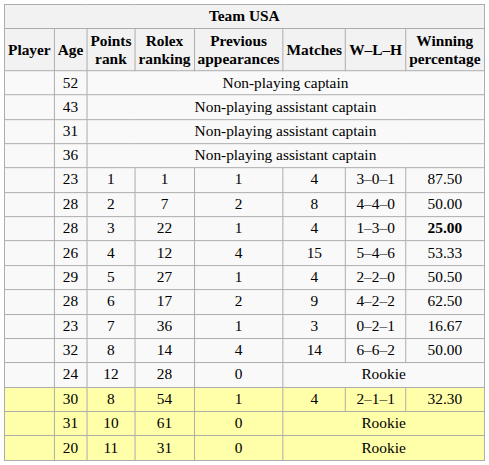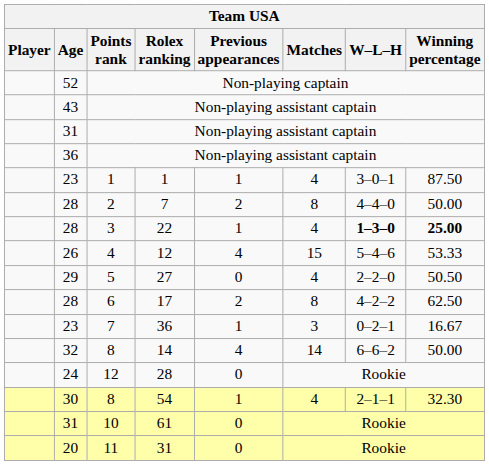22 | W–L–H: normal -> bold
27 | Previous appearances: 1 -> 0
17 | Matches: 9 -> 8
